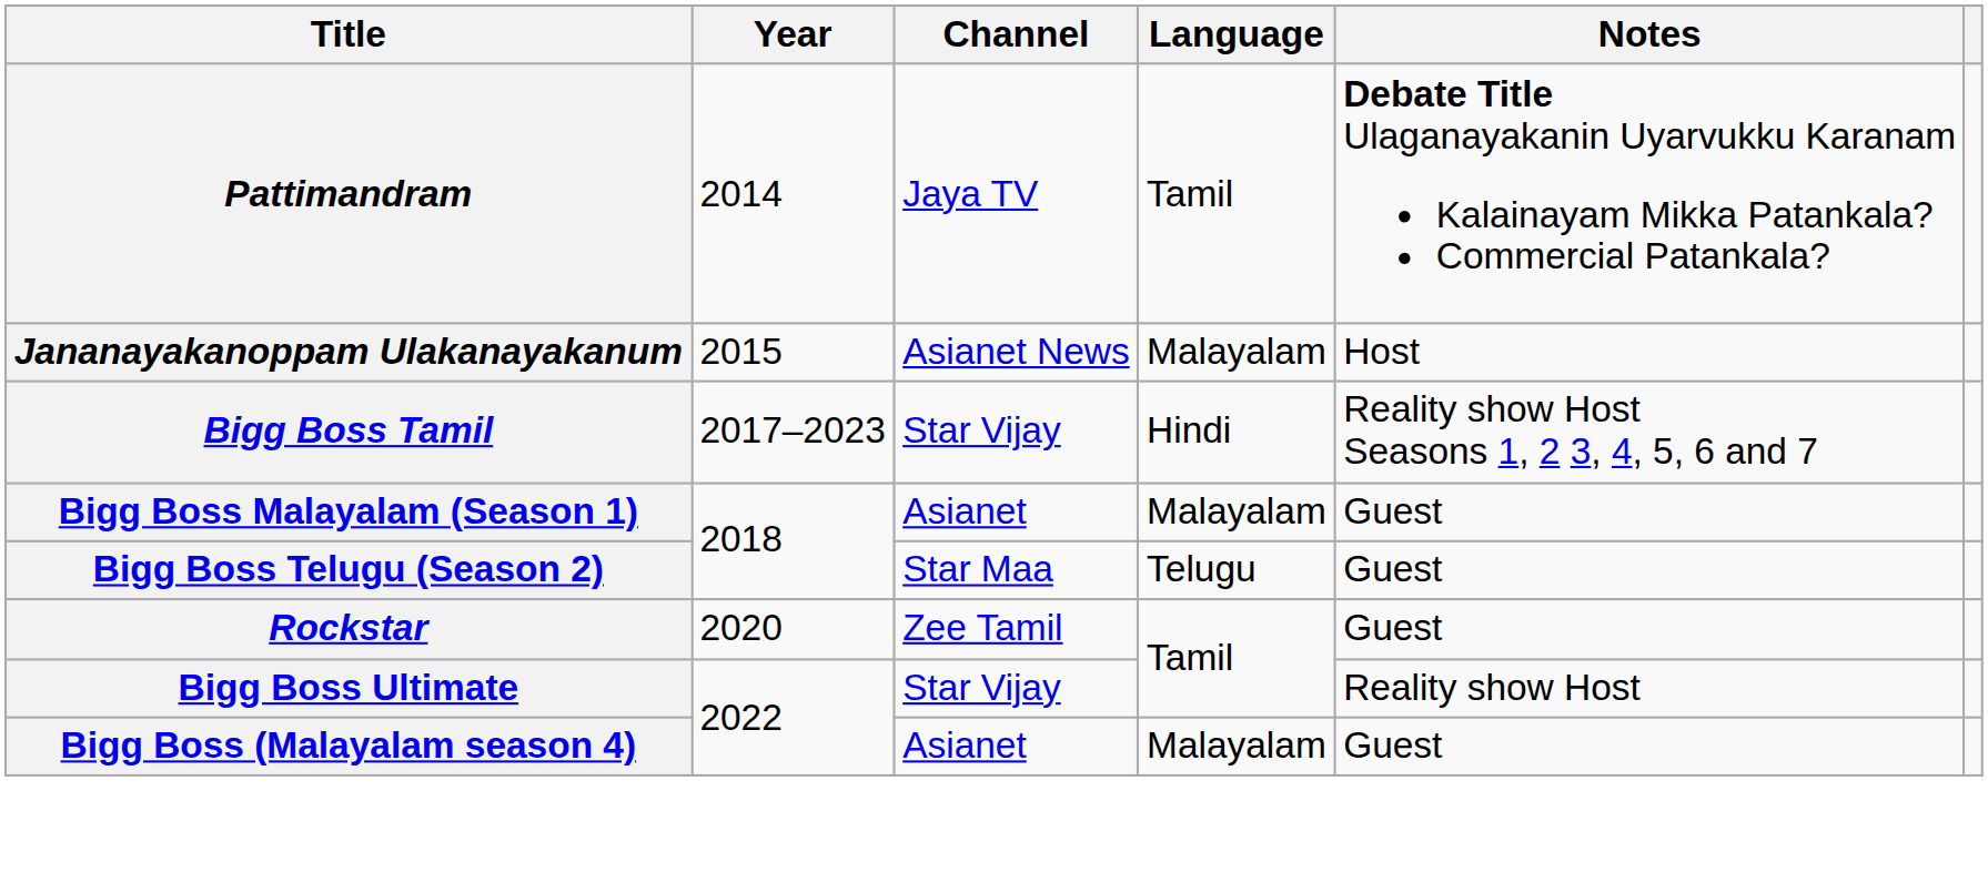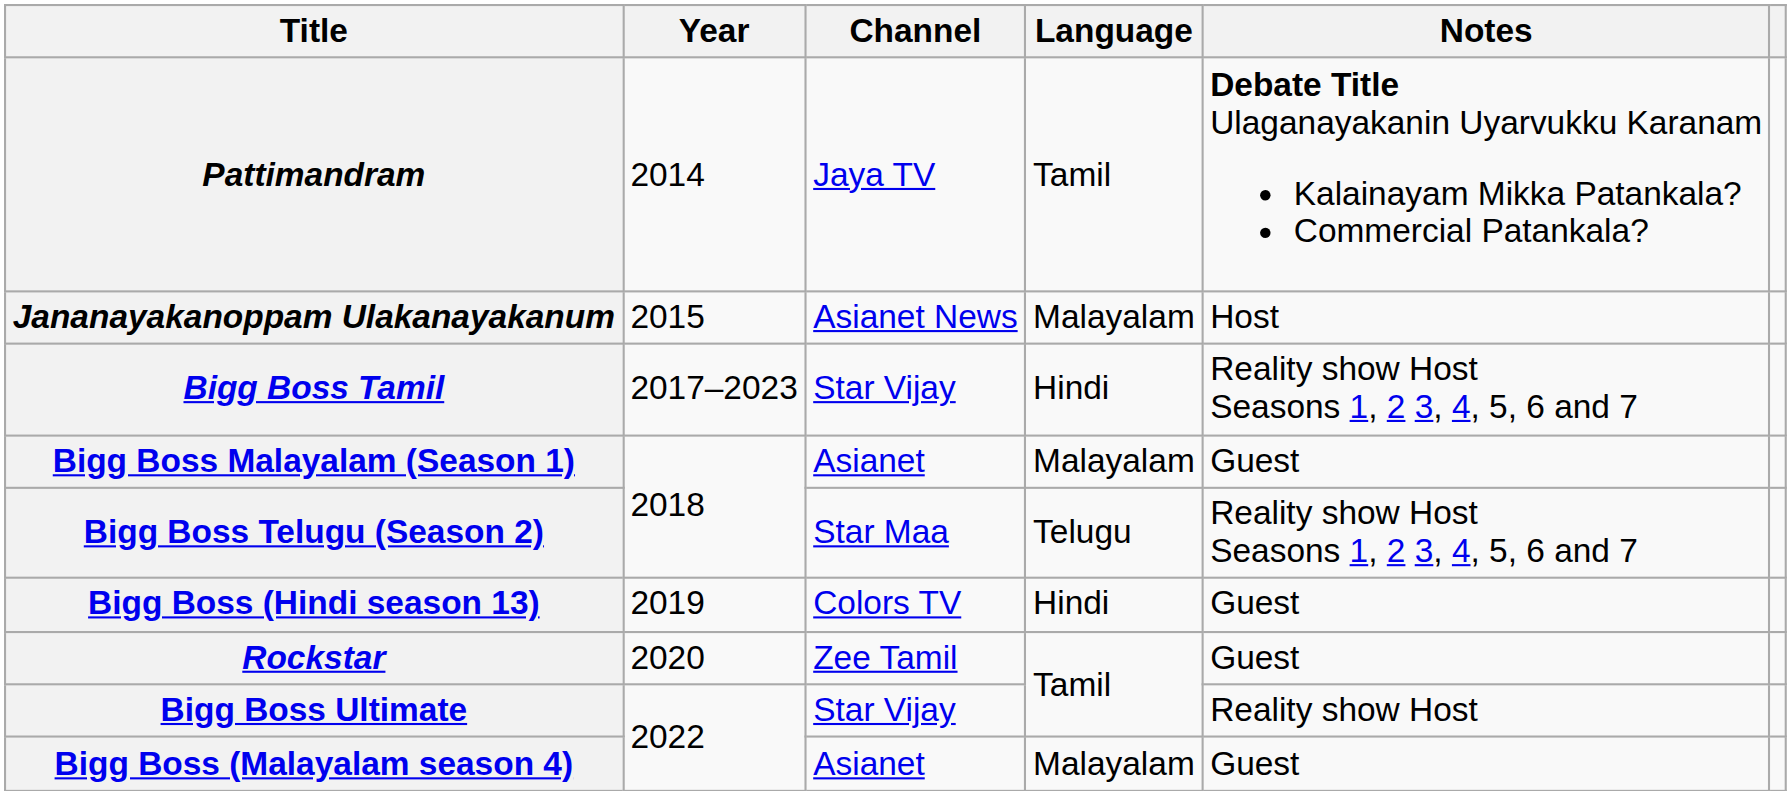Bigg Boss Telugu (Season 2) | Notes: Guest -> Reality show Host Seasons 1, 2 3, 4, 5, 6 and 7
+ row: Bigg Boss (Hindi season 13) | 2019 | Colors TV | Hindi | Guest
